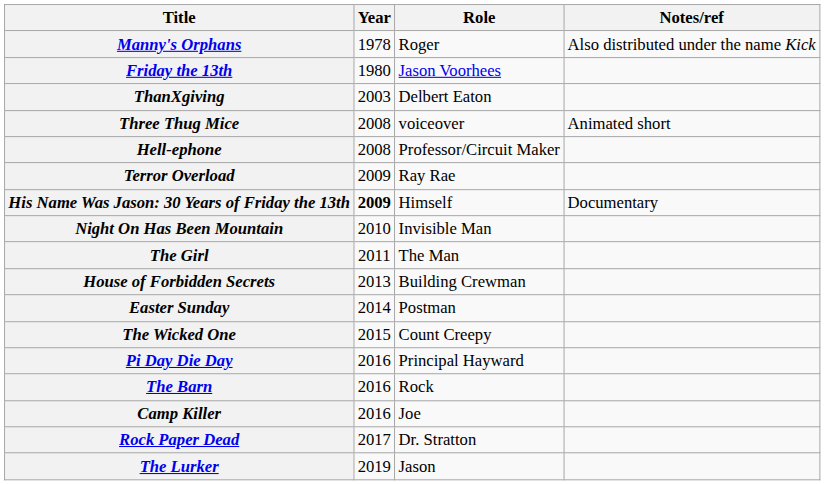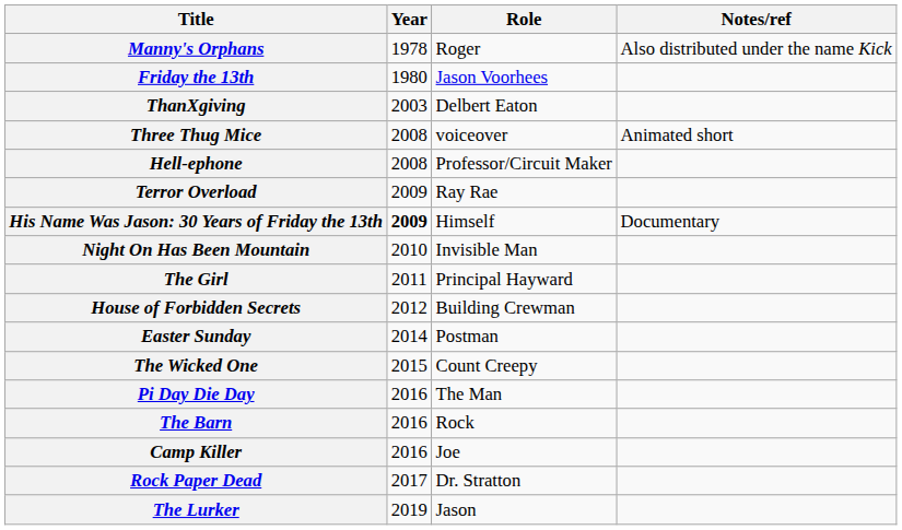The Girl | Role: The Man -> Principal Hayward
House of Forbidden Secrets | Year: 2013 -> 2012
Pi Day Die Day | Role: Principal Hayward -> The Man
